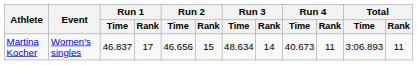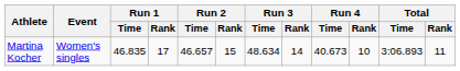Martina Kocher | Run 1 / Time: 46.837 -> 46.835
Martina Kocher | Run 2 / Time: 46.656 -> 46.657
Martina Kocher | Run 4 / Rank: 11 -> 10
